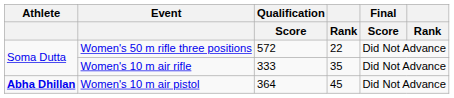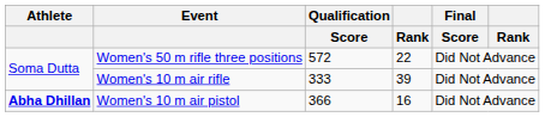Women's 10 m air rifle | column 4: 35 -> 39
Women's 10 m air pistol | Qualification / Score: 364 -> 366
Women's 10 m air pistol | column 4: 45 -> 16
